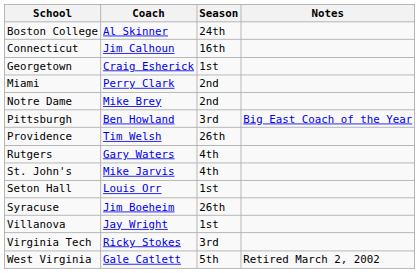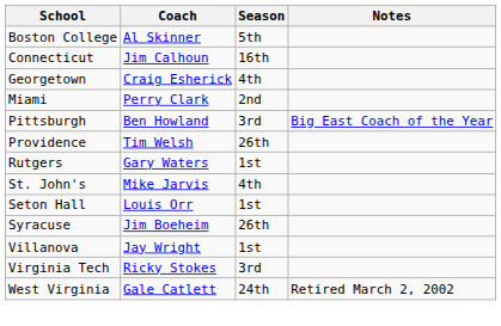Boston College | Season: 24th -> 5th
Georgetown | Season: 1st -> 4th
- row: Notre Dame | Mike Brey | 2nd
Rutgers | Season: 4th -> 1st
West Virginia | Season: 5th -> 24th
